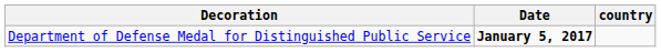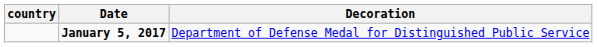columns swapped: country <-> Decoration
